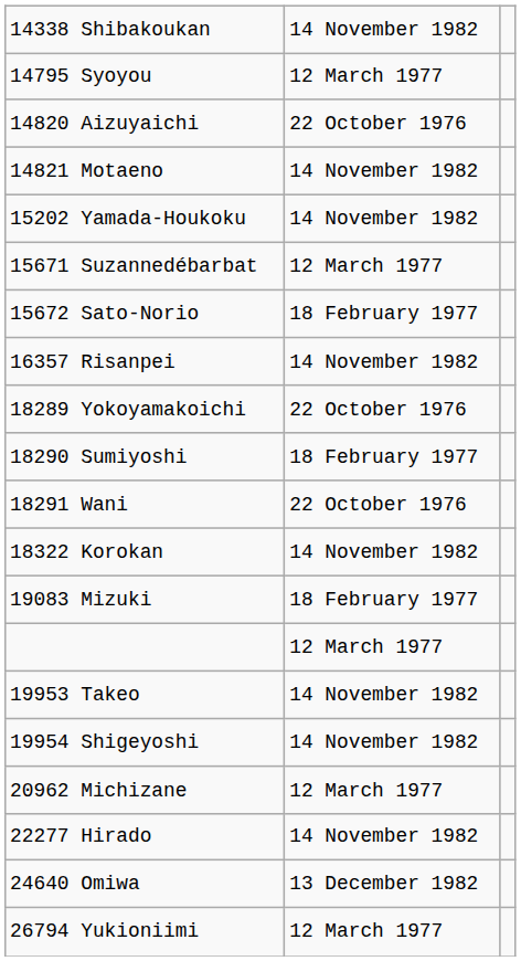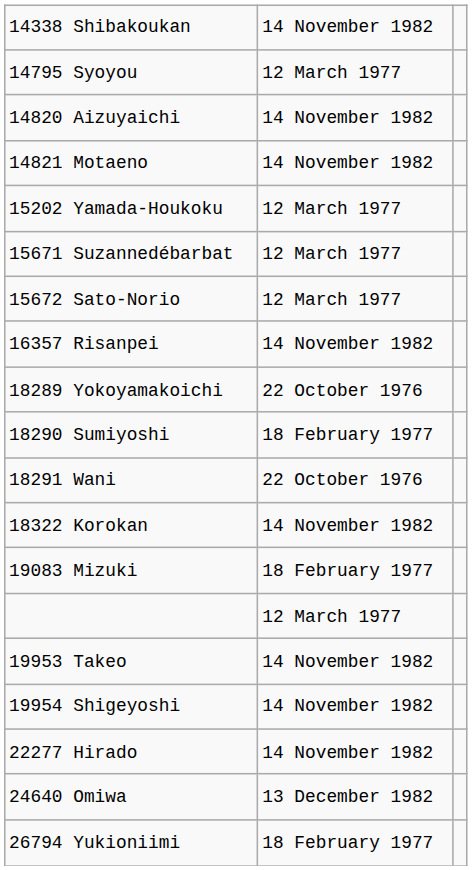14820 Aizuyaichi | column 2: 22 October 1976 -> 14 November 1982
15202 Yamada-Houkoku | column 2: 14 November 1982 -> 12 March 1977
15672 Sato-Norio | column 2: 18 February 1977 -> 12 March 1977
- row: 20962 Michizane | 12 March 1977
26794 Yukioniimi | column 2: 12 March 1977 -> 18 February 1977
